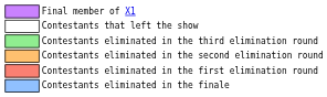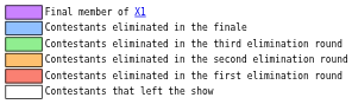rows swapped: Contestants eliminated in the finale <-> Contestants that left the show
